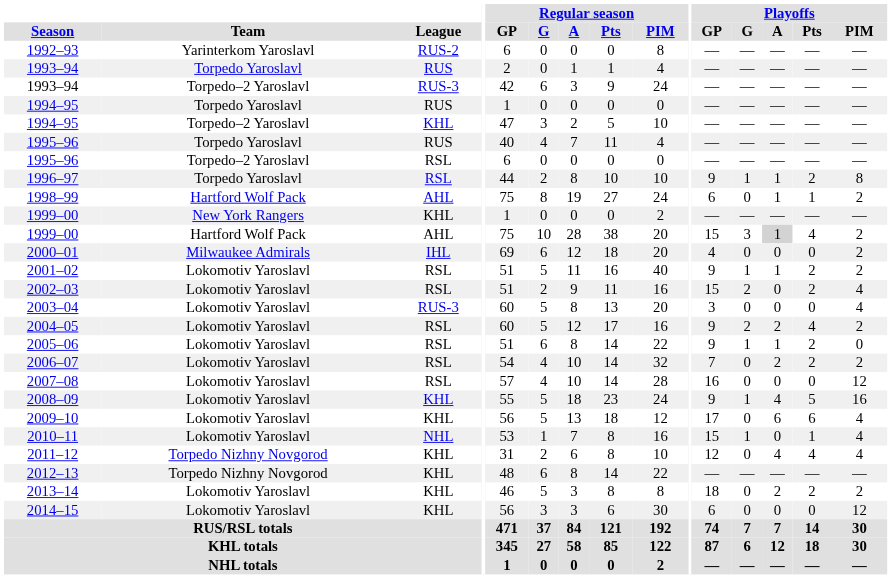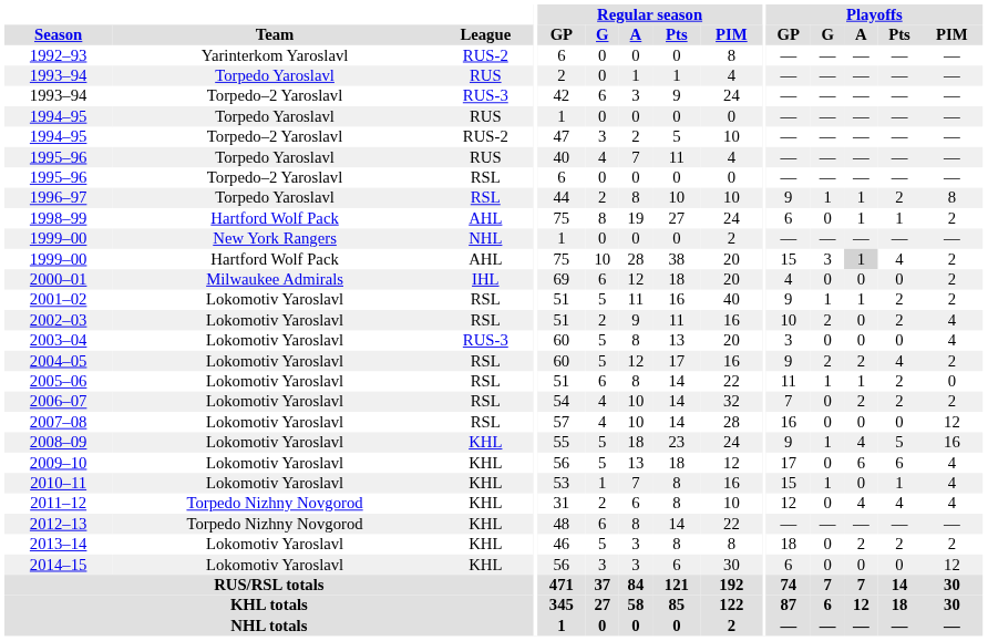1994–95 / Torpedo–2 Yaroslavl | League: KHL -> RUS-2
1999–00 / New York Rangers | League: KHL -> NHL
2002–03 | Playoffs / GP: 15 -> 10
2005–06 | Playoffs / GP: 9 -> 11
2010–11 | League: NHL -> KHL
